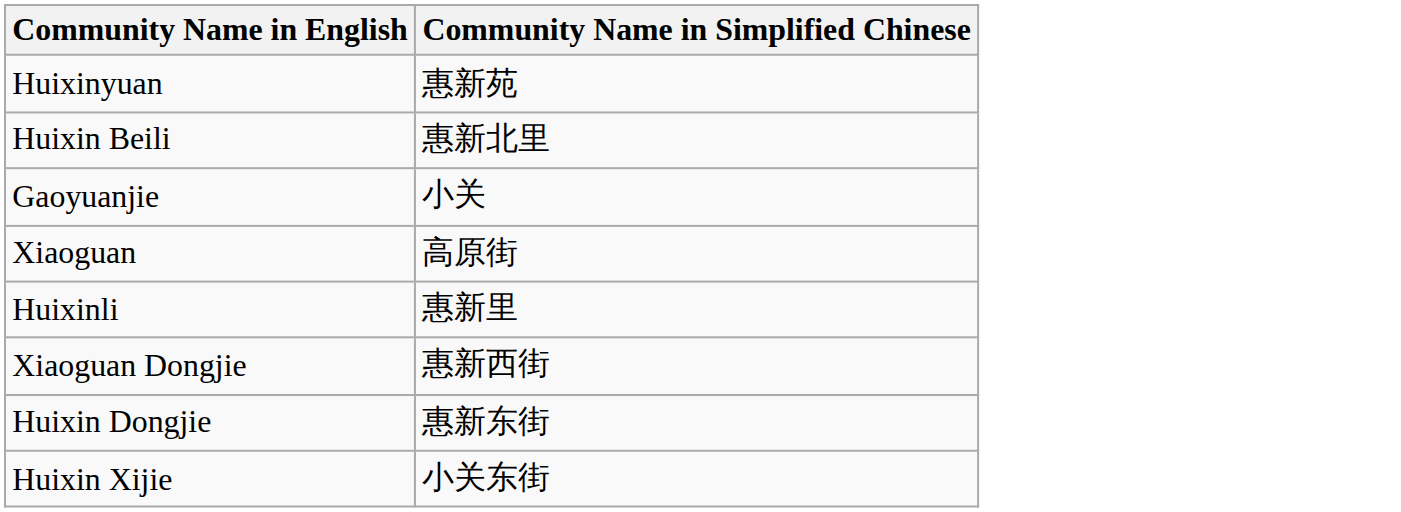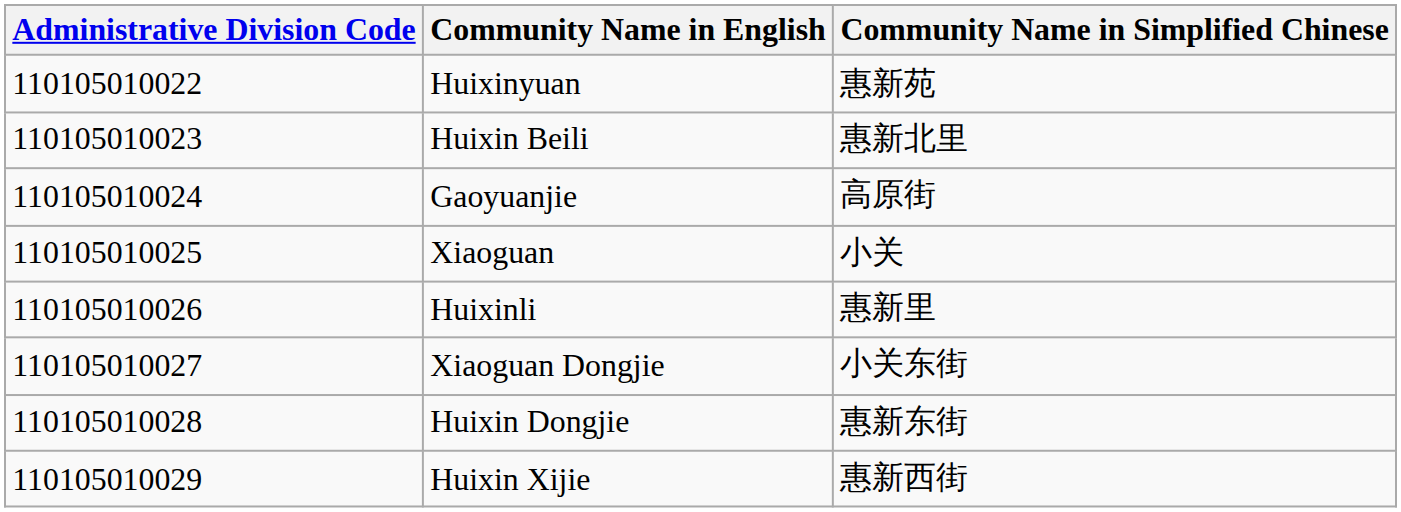+ column: Administrative Division Code | 110105010022 | 110105010023 | 110105010024 | 110105010025 | 110105010026 | 110105010027 | 110105010028 | 110105010029
Gaoyuanjie | Community Name in Simplified Chinese: 小关 -> 高原街
Xiaoguan | Community Name in Simplified Chinese: 高原街 -> 小关
Xiaoguan Dongjie | Community Name in Simplified Chinese: 惠新西街 -> 小关东街
Huixin Xijie | Community Name in Simplified Chinese: 小关东街 -> 惠新西街
